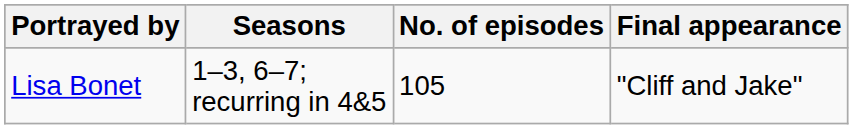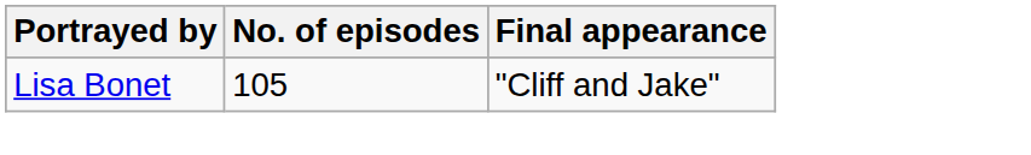- column: Seasons | 1–3, 6–7; recurring in 4&5
